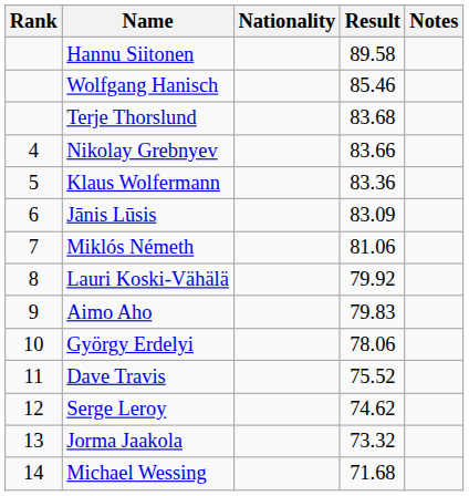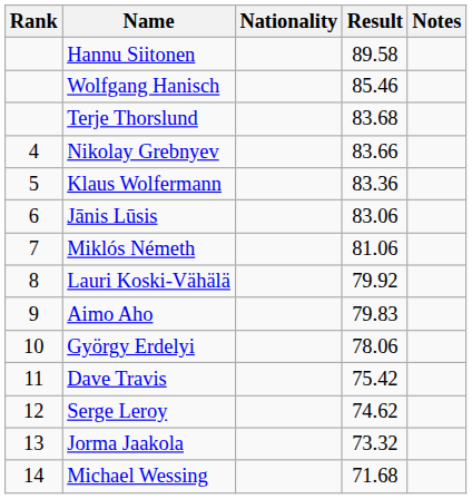Jānis Lūsis | Result: 83.09 -> 83.06
Dave Travis | Result: 75.52 -> 75.42
